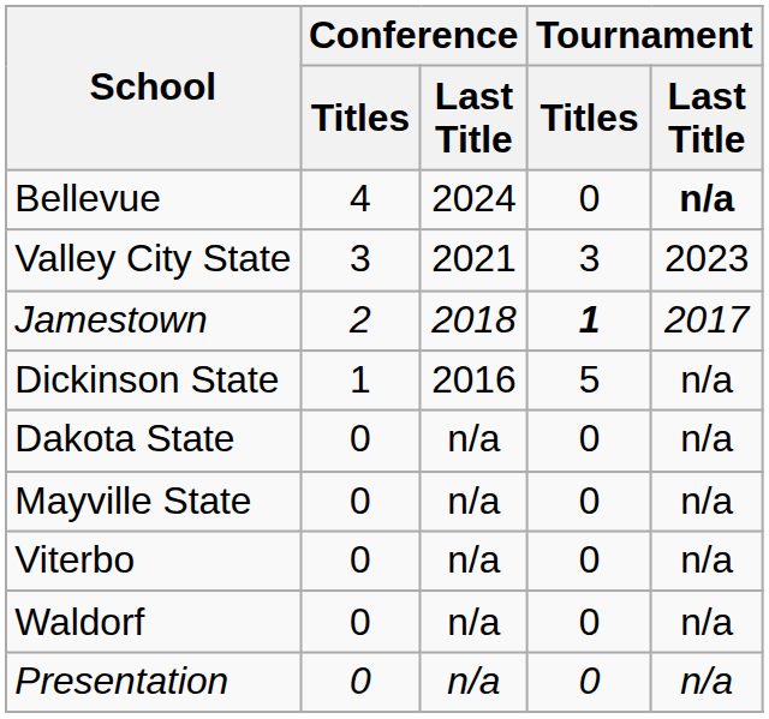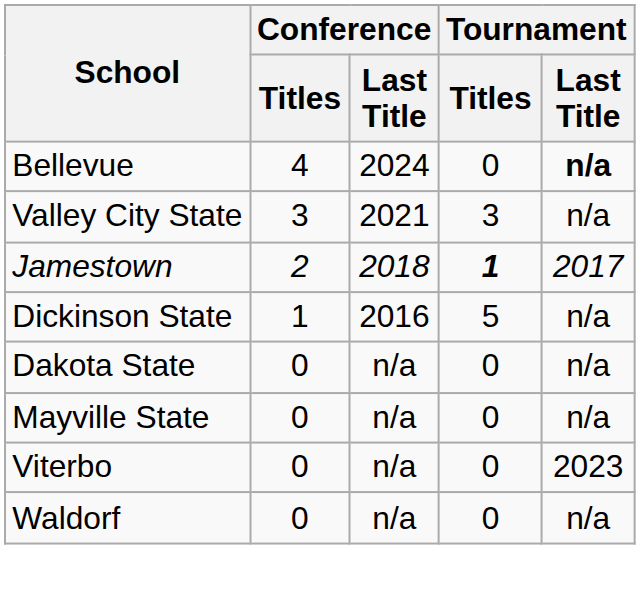Valley City State | Tournament / Last Title: 2023 -> n/a
Viterbo | Tournament / Last Title: n/a -> 2023
- row: Presentation | 0 | n/a | 0 | n/a
